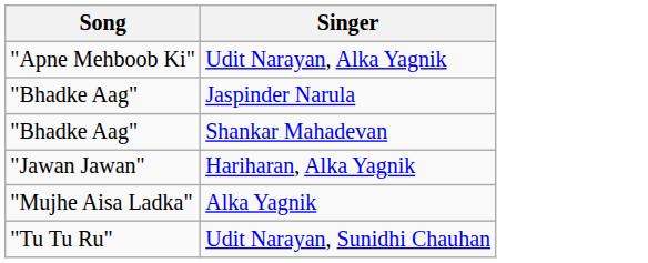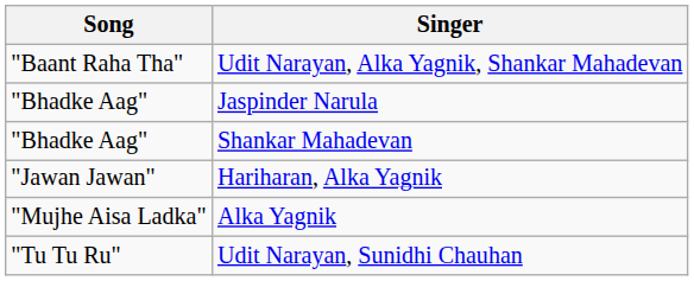- row: "Apne Mehboob Ki" | Udit Narayan, Alka Yagnik
+ row: "Baant Raha Tha" | Udit Narayan, Alka Yagnik, Shankar Mahadevan
